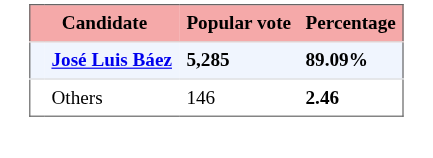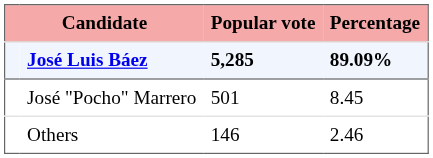+ row: José "Pocho" Marrero | 501 | 8.45
Others | Percentage: bold -> normal
